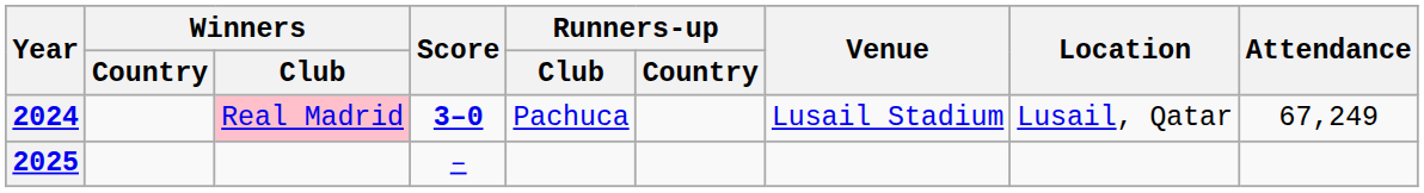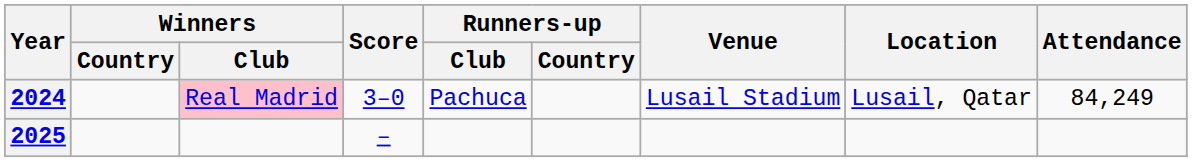2024 | Score: bold -> normal
2024 | Attendance: 67,249 -> 84,249
